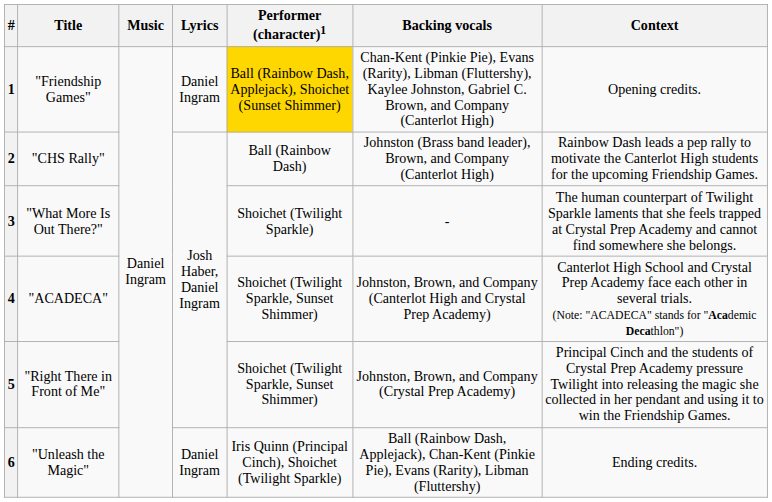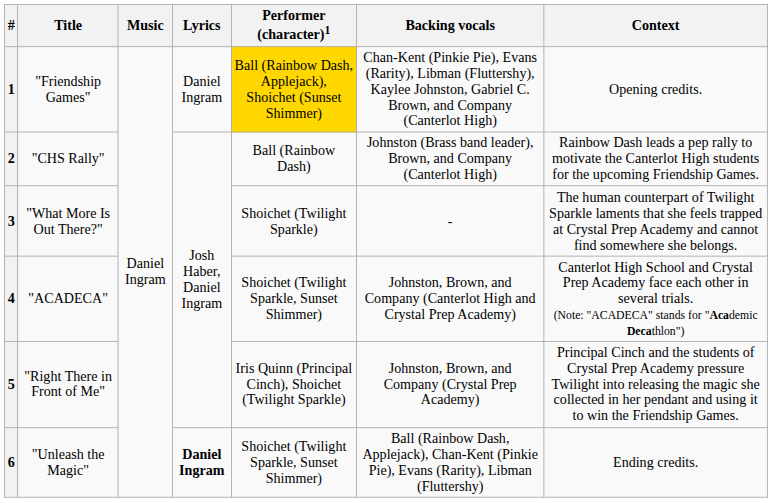5 | Performer (character)1: Shoichet (Twilight Sparkle, Sunset Shimmer) -> Iris Quinn (Principal Cinch), Shoichet (Twilight Sparkle)
6 | Lyrics: normal -> bold
6 | Performer (character)1: Iris Quinn (Principal Cinch), Shoichet (Twilight Sparkle) -> Shoichet (Twilight Sparkle, Sunset Shimmer)
